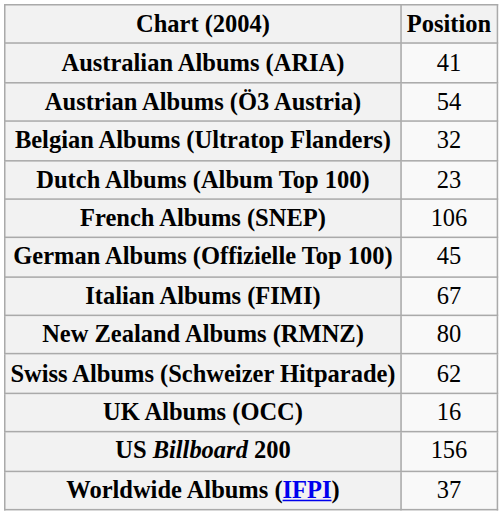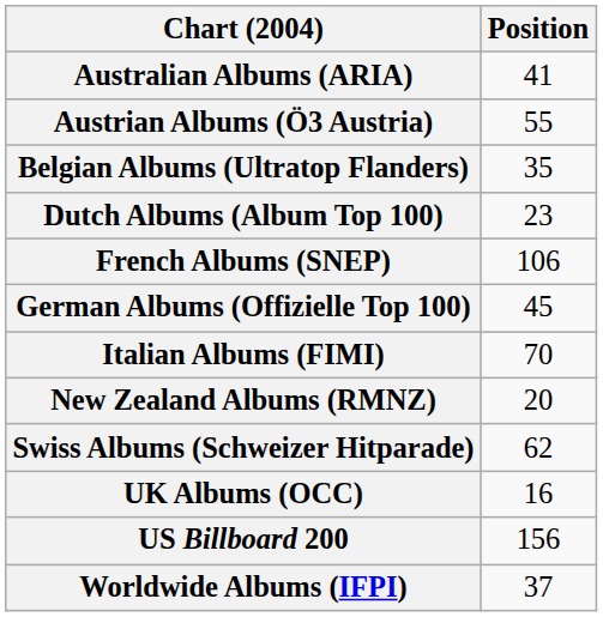Austrian Albums (Ö3 Austria) | Position: 54 -> 55
Belgian Albums (Ultratop Flanders) | Position: 32 -> 35
Italian Albums (FIMI) | Position: 67 -> 70
New Zealand Albums (RMNZ) | Position: 80 -> 20
